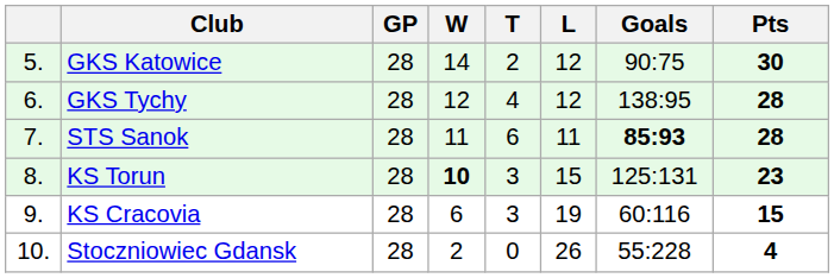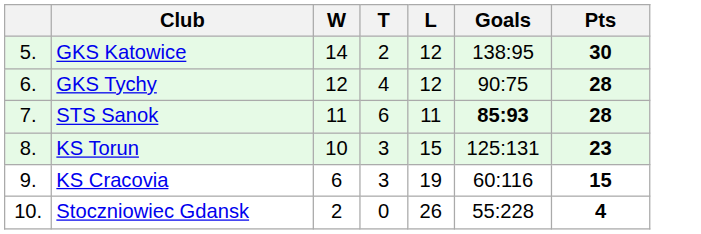- column: GP | 28 | 28 | 28 | 28 | 28 | 28
GKS Katowice | Goals: 90:75 -> 138:95
GKS Tychy | Goals: 138:95 -> 90:75
KS Torun | W: bold -> normal
